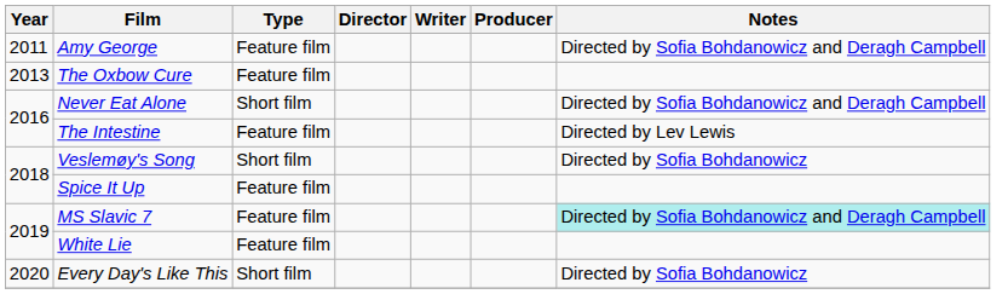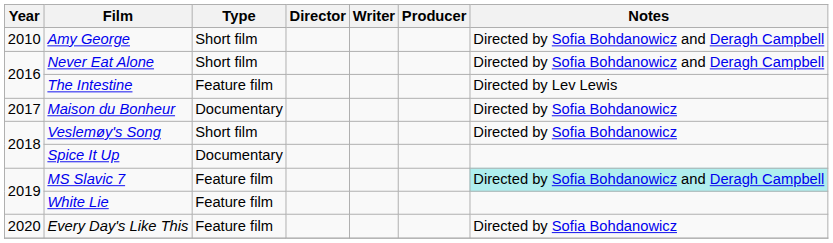Amy George | Year: 2011 -> 2010
Amy George | Type: Feature film -> Short film
- row: 2013 | The Oxbow Cure | Feature film
+ row: 2017 | Maison du Bonheur | Documentary | Directed by Sofia Bohdanowicz
Spice It Up | Type: Feature film -> Documentary
Every Day's Like This | Type: Short film -> Feature film
